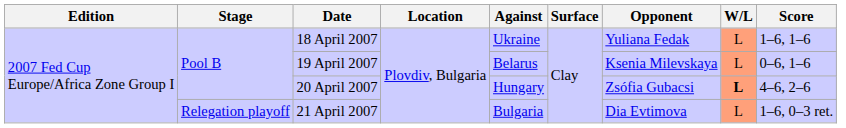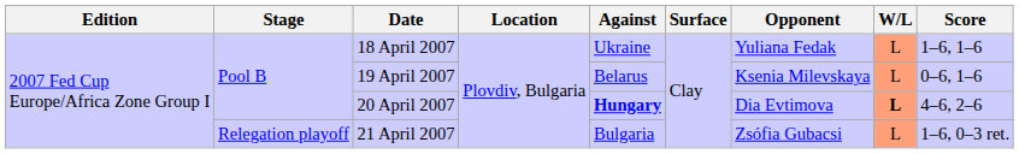20 April 2007 | Against: normal -> bold
20 April 2007 | Opponent: Zsófia Gubacsi -> Dia Evtimova
21 April 2007 | Opponent: Dia Evtimova -> Zsófia Gubacsi
